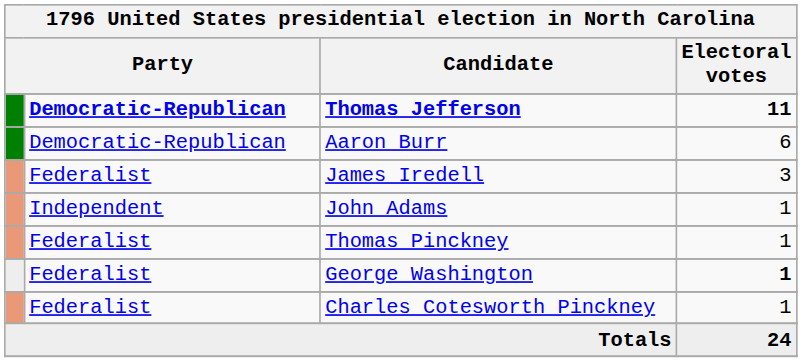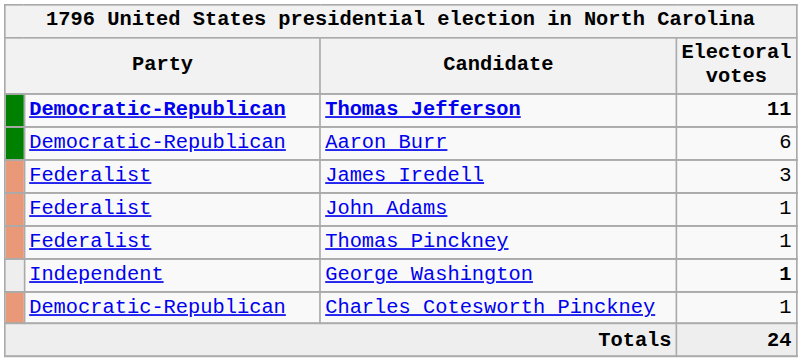John Adams | column 2: Independent -> Federalist
George Washington | column 2: Federalist -> Independent
Charles Cotesworth Pinckney | column 2: Federalist -> Democratic-Republican
